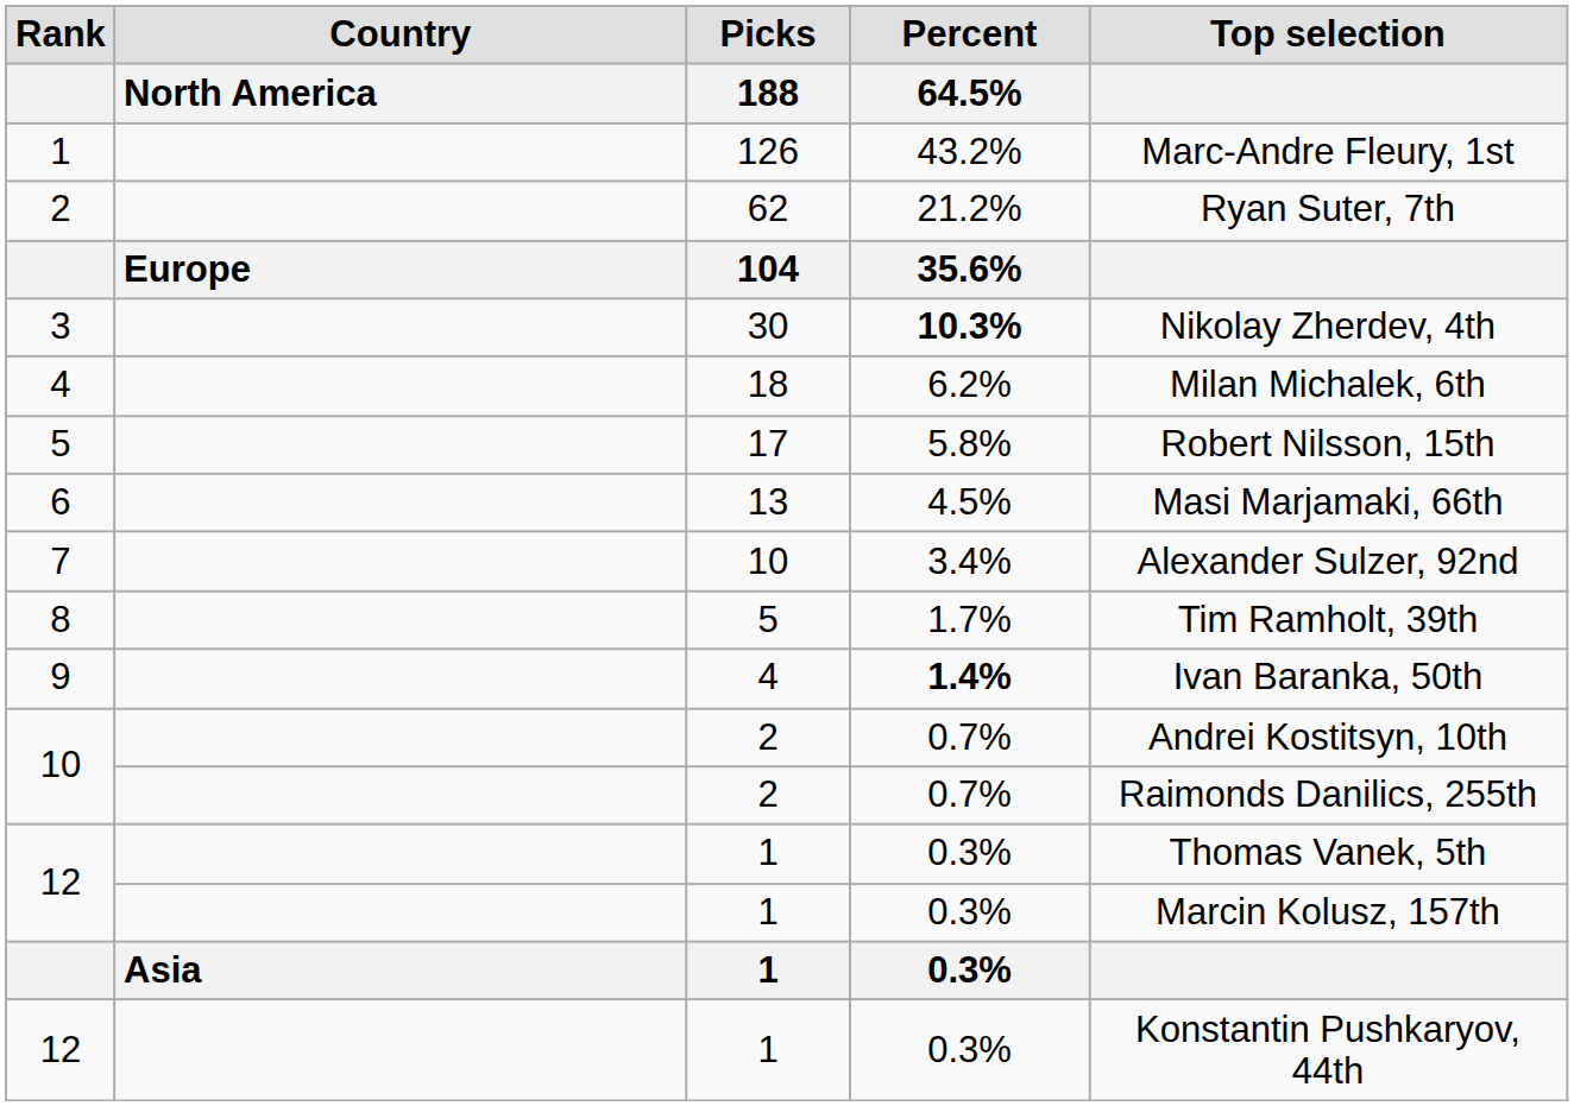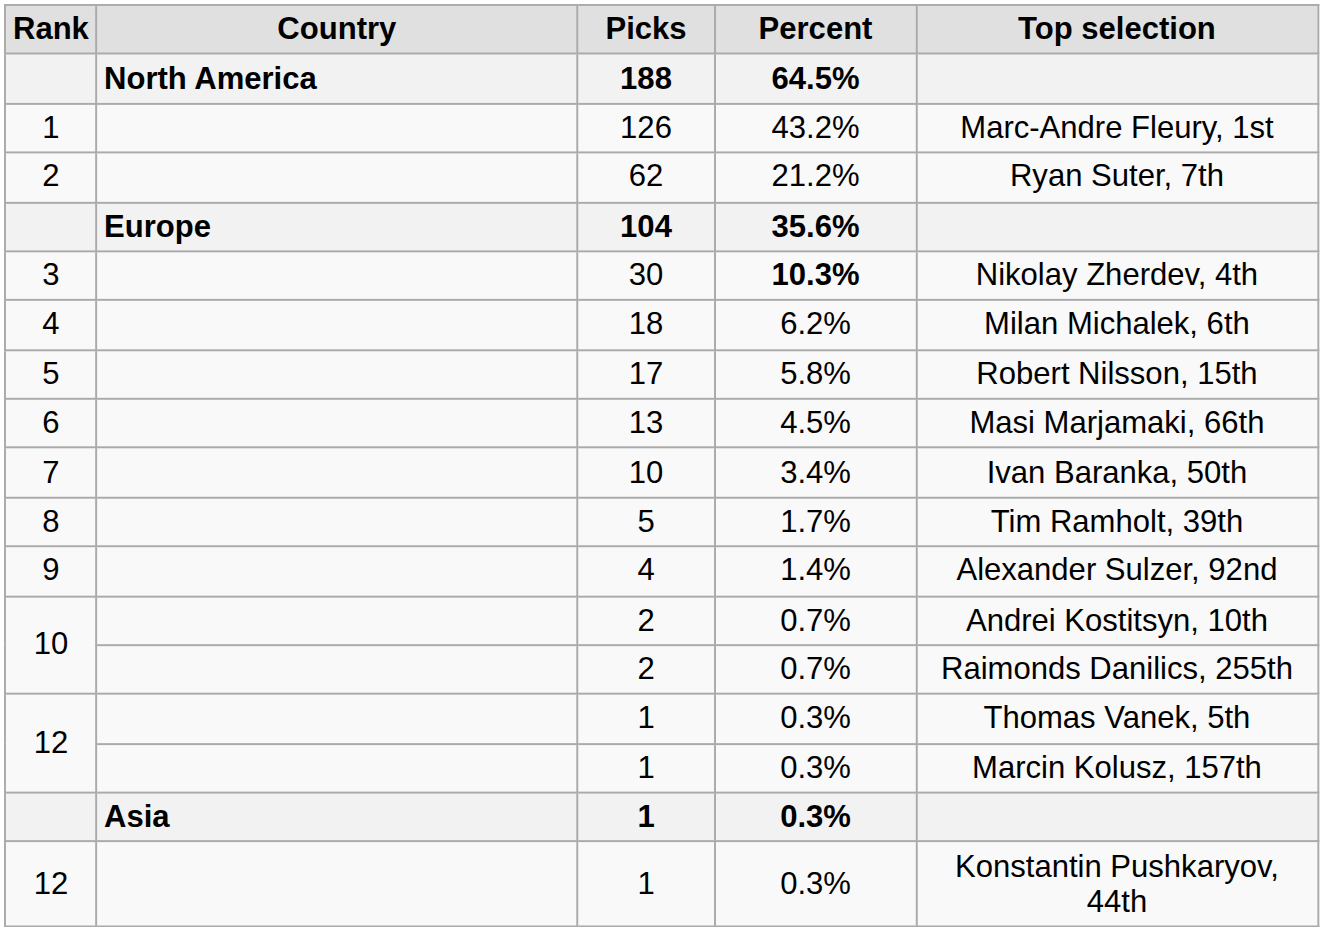7 | Top selection: Alexander Sulzer, 92nd -> Ivan Baranka, 50th
9 | Percent / 64.5%: bold -> normal
9 | Top selection: Ivan Baranka, 50th -> Alexander Sulzer, 92nd
